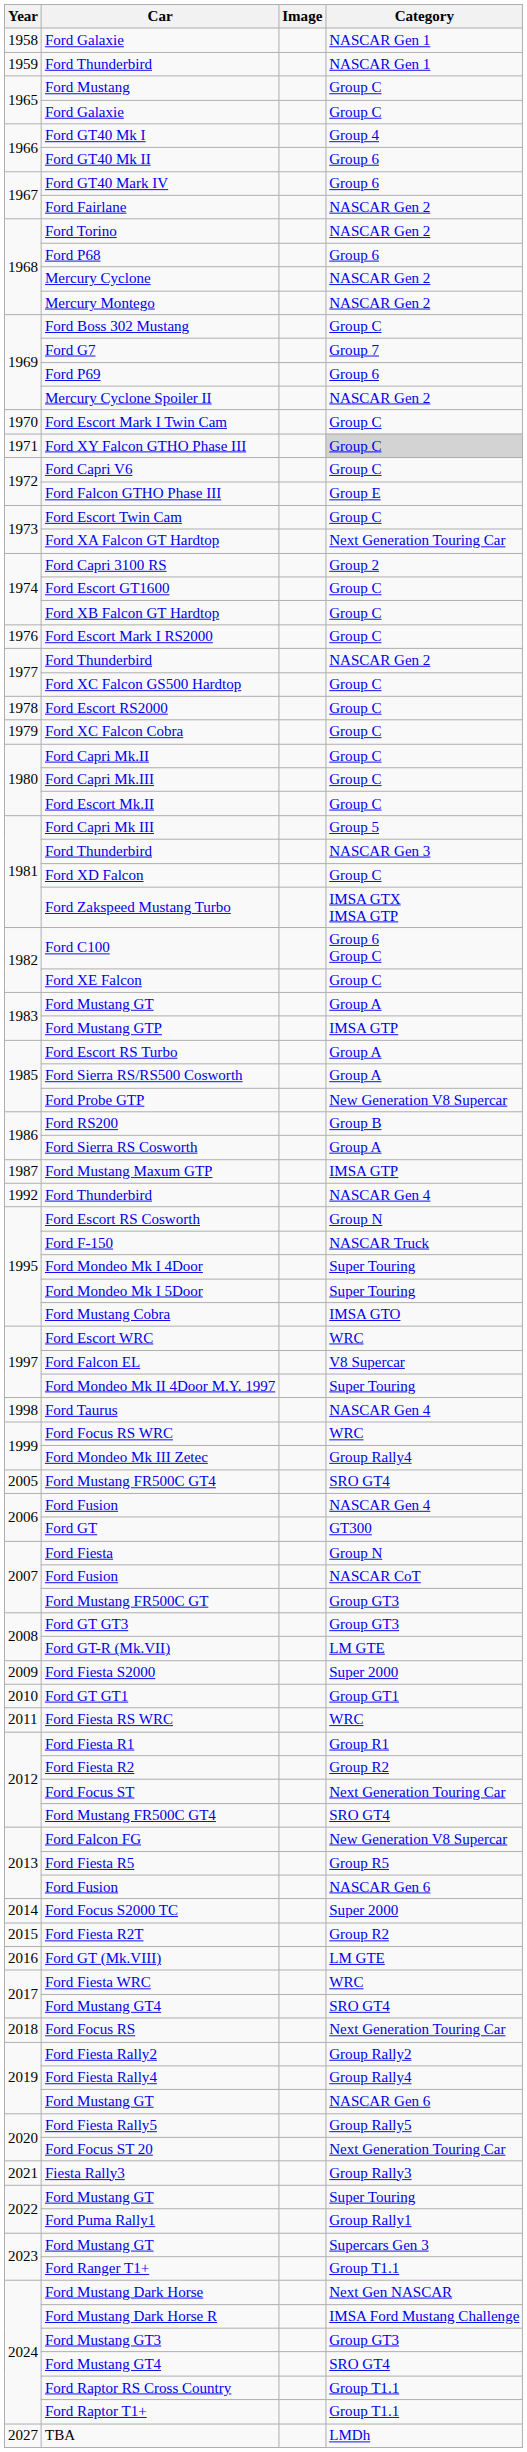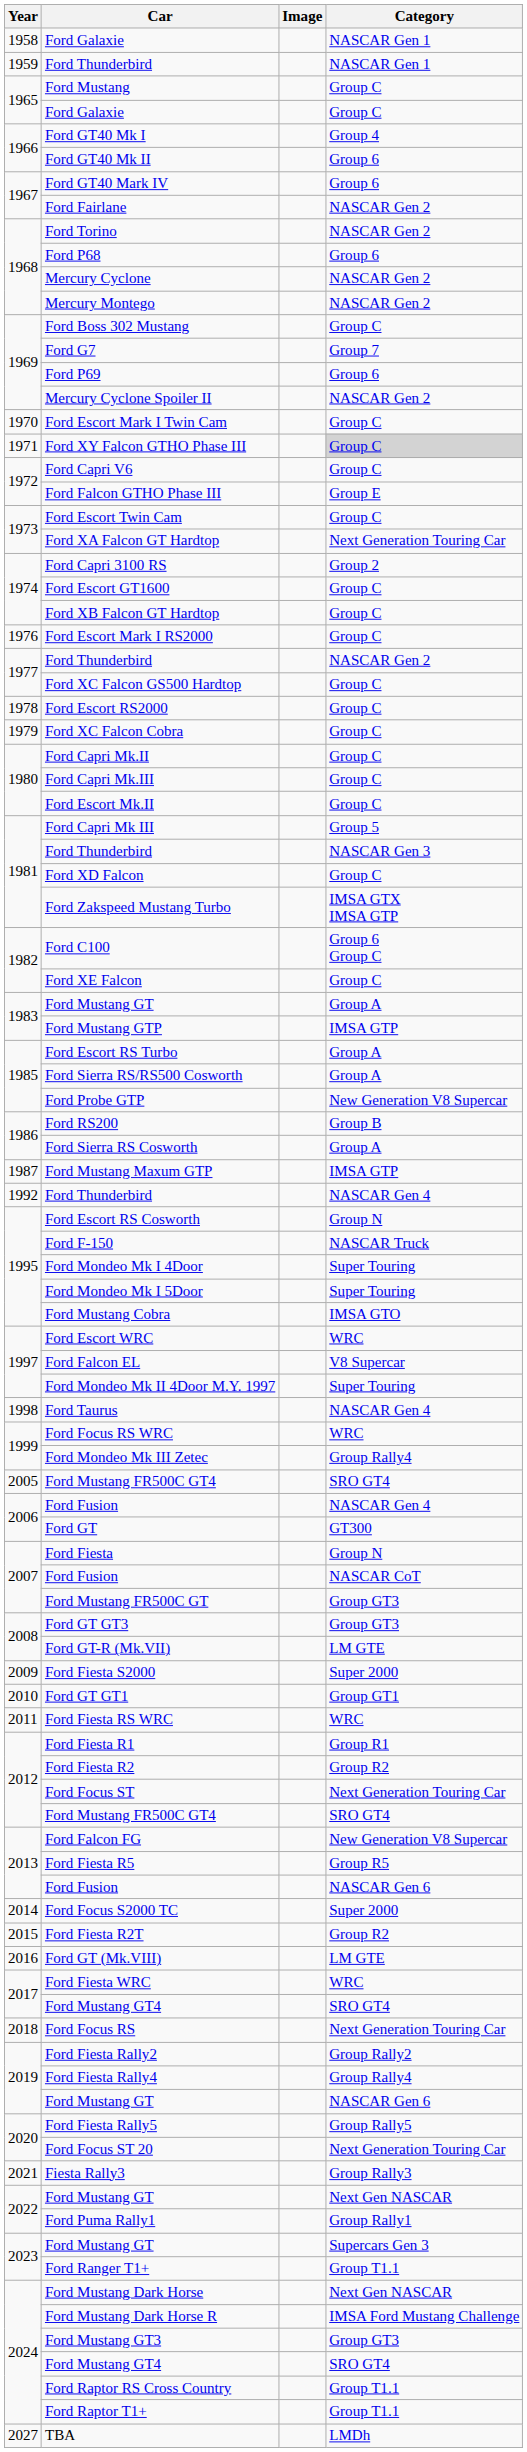2022 / Ford Mustang GT | Category: Super Touring -> Next Gen NASCAR
